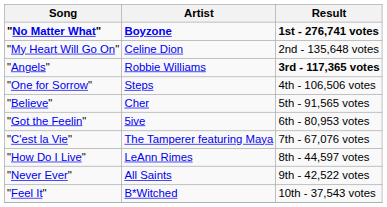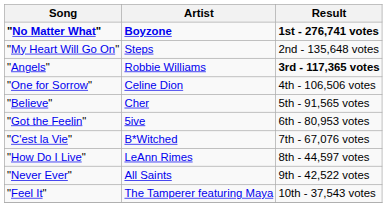"My Heart Will Go On" | Artist: Celine Dion -> Steps
"One for Sorrow" | Artist: Steps -> Celine Dion
"C'est la Vie" | Artist: The Tamperer featuring Maya -> B*Witched
"Feel It" | Artist: B*Witched -> The Tamperer featuring Maya
